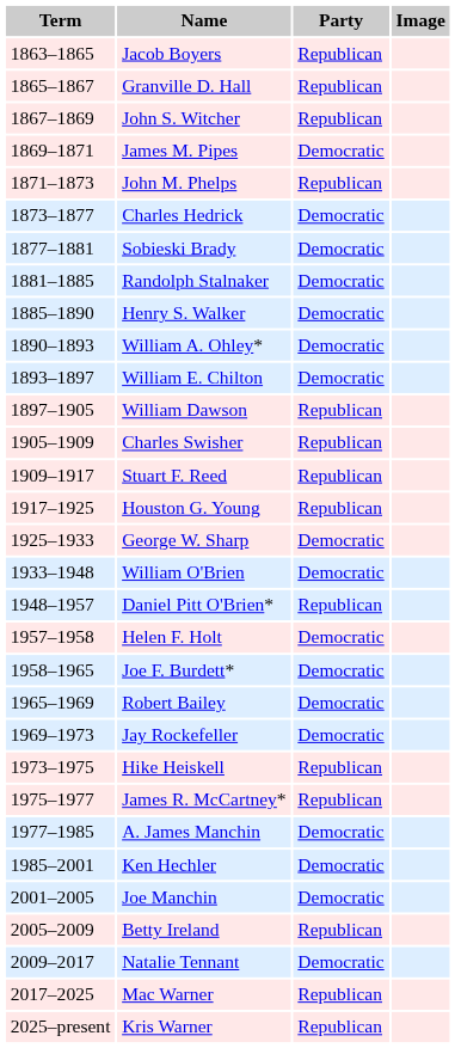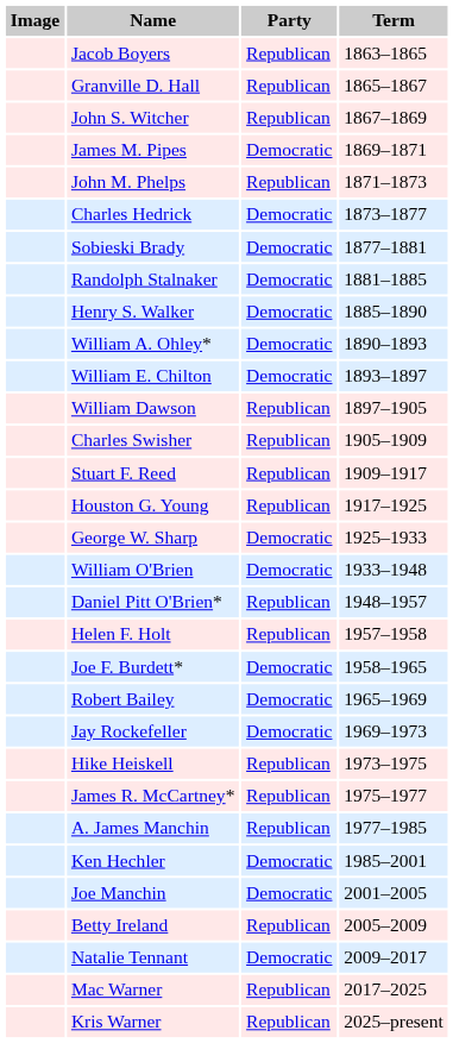columns swapped: Image <-> Term
Helen F. Holt | Party: Democratic -> Republican
A. James Manchin | Party: Democratic -> Republican
